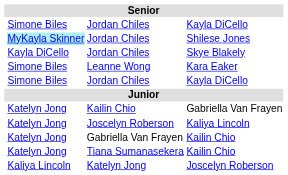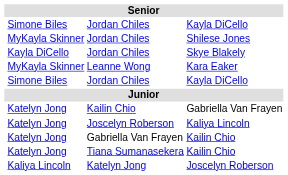Shilese Jones | column 2: paleturquoise background -> no background
Kara Eaker | column 2: Simone Biles -> MyKayla Skinner
